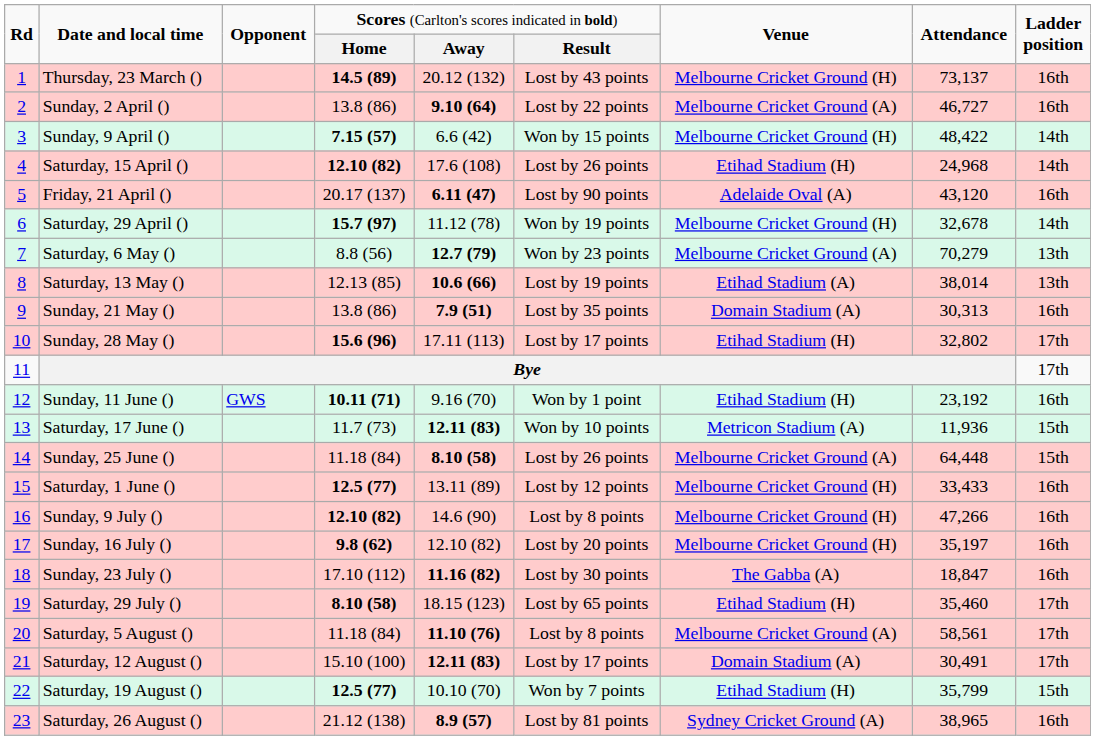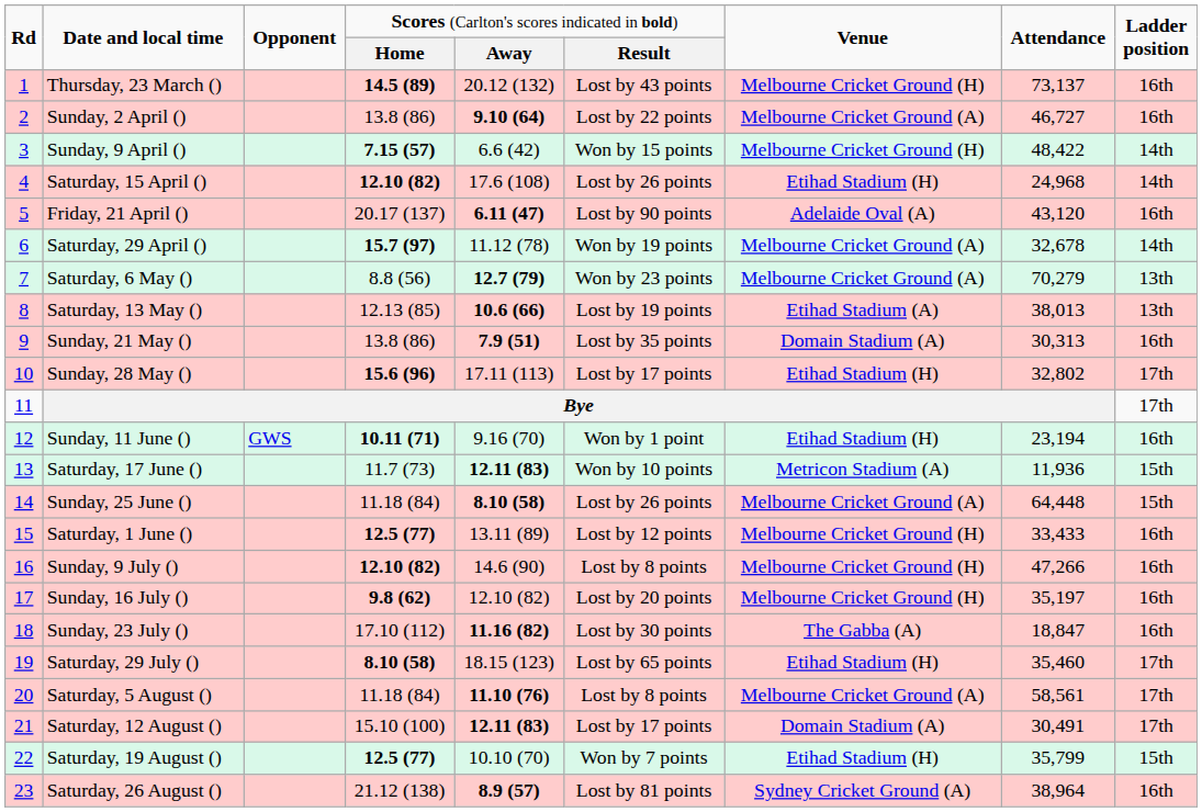Saturday, 29 April () | column 7: Melbourne Cricket Ground (H) -> Melbourne Cricket Ground (A)
Saturday, 13 May () | column 8: 38,014 -> 38,013
Sunday, 11 June () | column 8: 23,192 -> 23,194
Saturday, 26 August () | column 8: 38,965 -> 38,964
